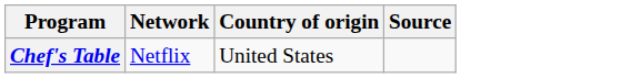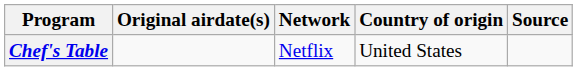+ column: Original airdate(s)
